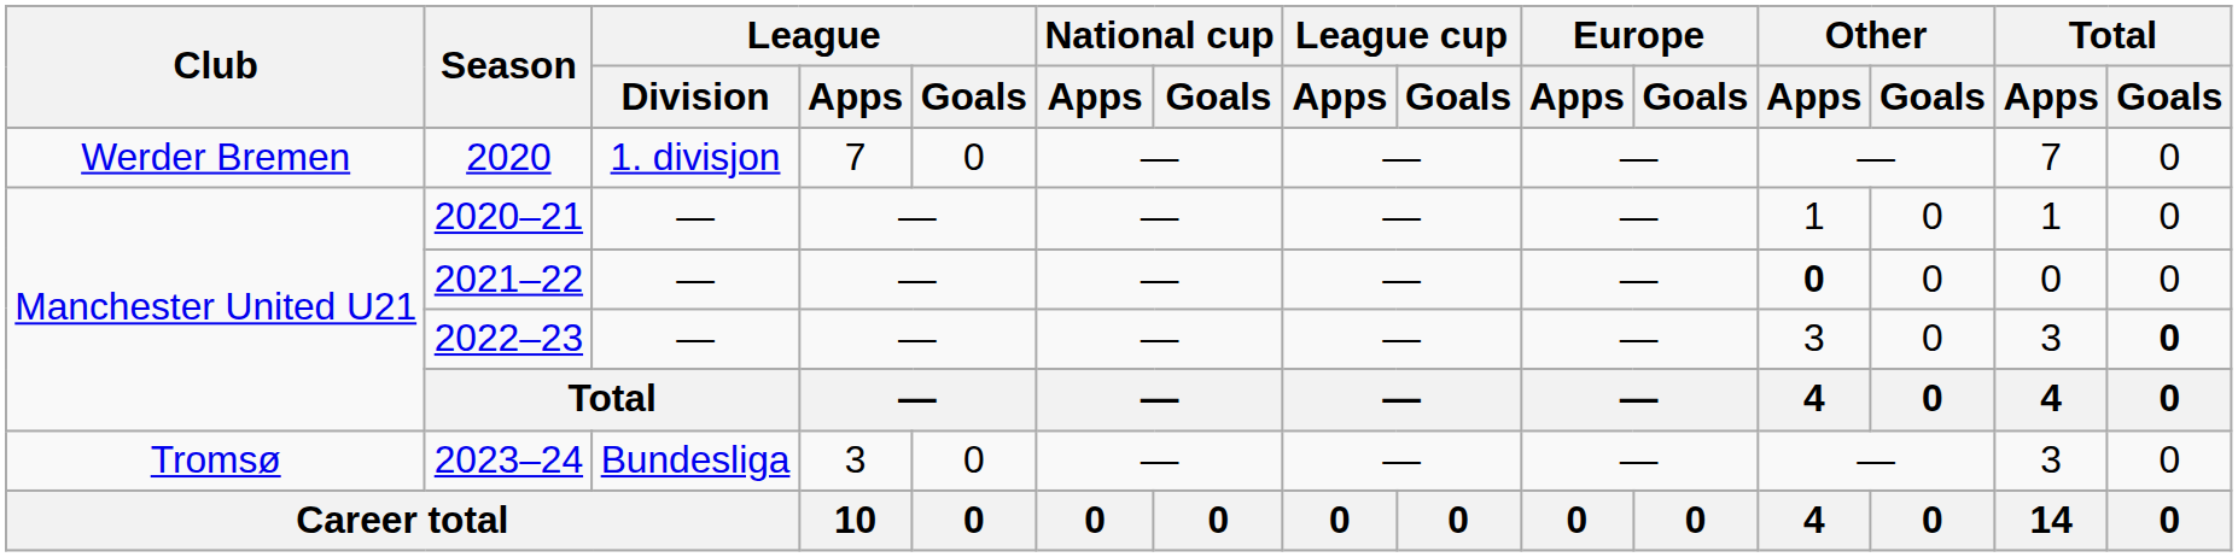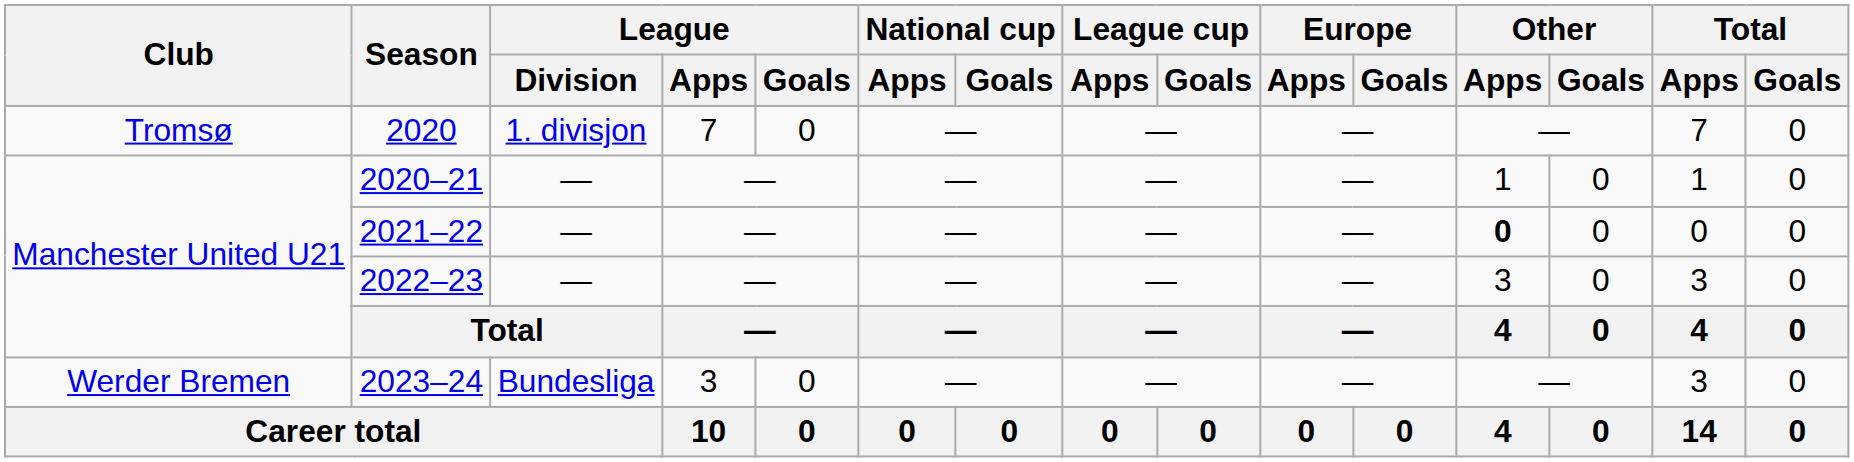2020 | Club: Werder Bremen -> Tromsø
2022–23 | Total / Goals: bold -> normal
2023–24 | Club: Tromsø -> Werder Bremen
